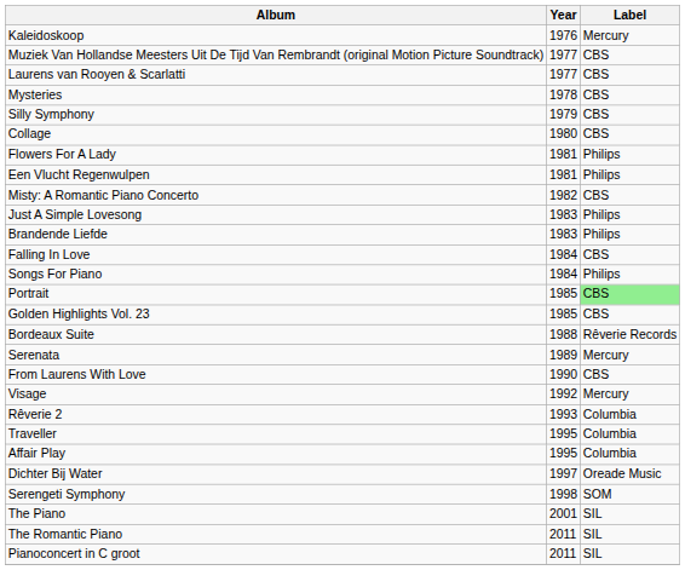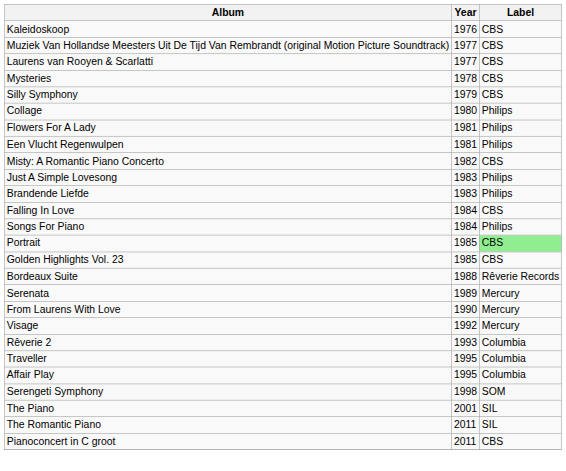Kaleidoskoop | Label: Mercury -> CBS
Collage | Label: CBS -> Philips
From Laurens With Love | Label: CBS -> Mercury
- row: Dichter Bij Water | 1997 | Oreade Music
Pianoconcert in C groot | Label: SIL -> CBS
